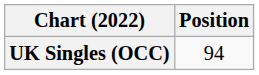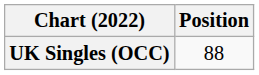UK Singles (OCC) | Position: 94 -> 88
